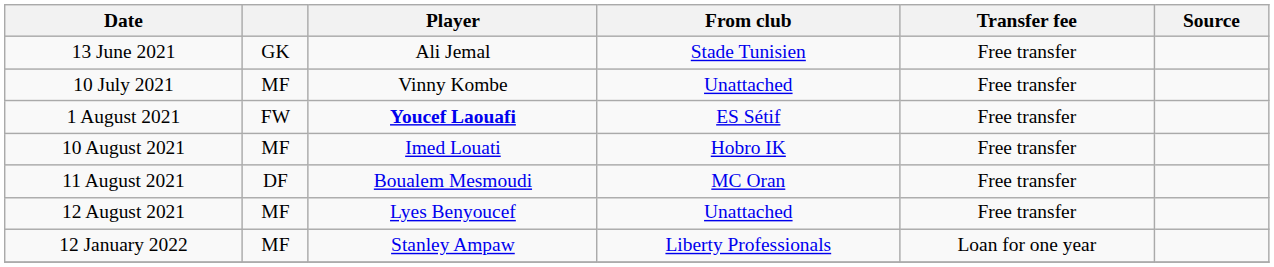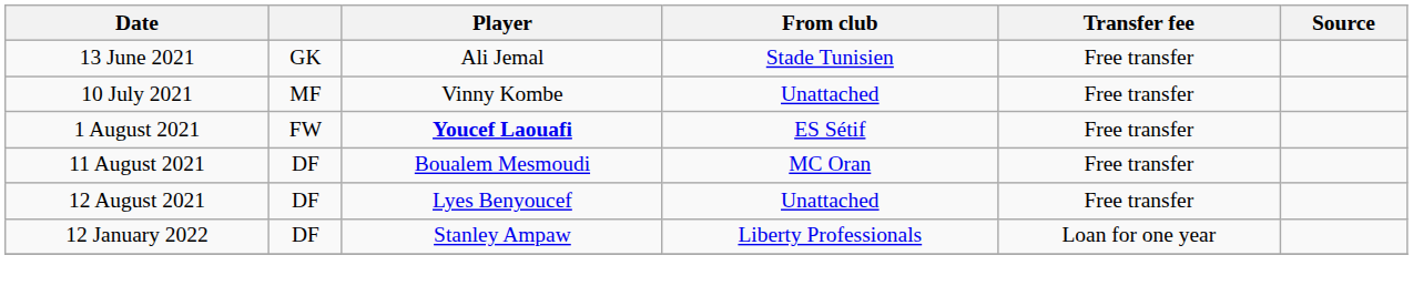- row: 10 August 2021 | MF | Imed Louati | Hobro IK | Free transfer
12 August 2021 | column 2: MF -> DF
12 January 2022 | column 2: MF -> DF
